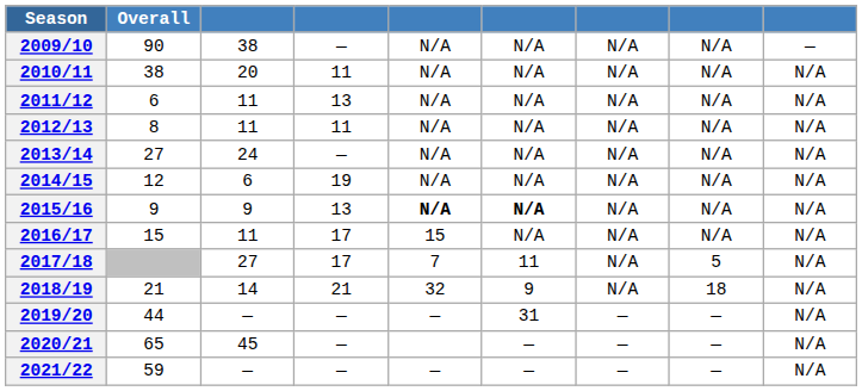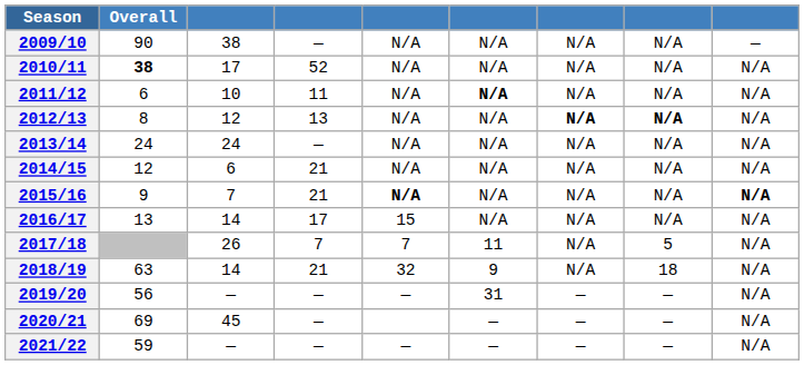2010/11 | Overall: normal -> bold
2010/11 | column 3: 20 -> 17
2010/11 | column 4: 11 -> 52
2011/12 | column 3: 11 -> 10
2011/12 | column 4: 13 -> 11
2011/12 | column 6: normal -> bold
2012/13 | column 3: 11 -> 12
2012/13 | column 4: 11 -> 13
2012/13 | column 7: normal -> bold
2012/13 | column 8: normal -> bold
2013/14 | Overall: 27 -> 24
2014/15 | column 4: 19 -> 21
2015/16 | column 3: 9 -> 7
2015/16 | column 4: 13 -> 21
2015/16 | column 6: bold -> normal
2015/16 | column 9: normal -> bold
2016/17 | Overall: 15 -> 13
2016/17 | column 3: 11 -> 14
2017/18 | column 3: 27 -> 26
2017/18 | column 4: 17 -> 7
2018/19 | Overall: 21 -> 63
2019/20 | Overall: 44 -> 56
2020/21 | Overall: 65 -> 69
